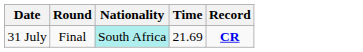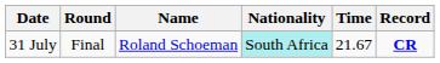+ column: Name | Roland Schoeman
31 July | Time: 21.69 -> 21.67
